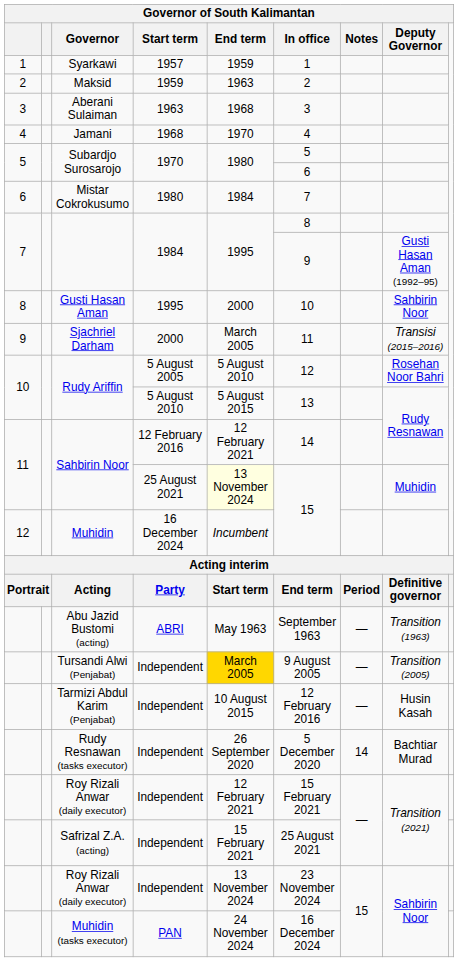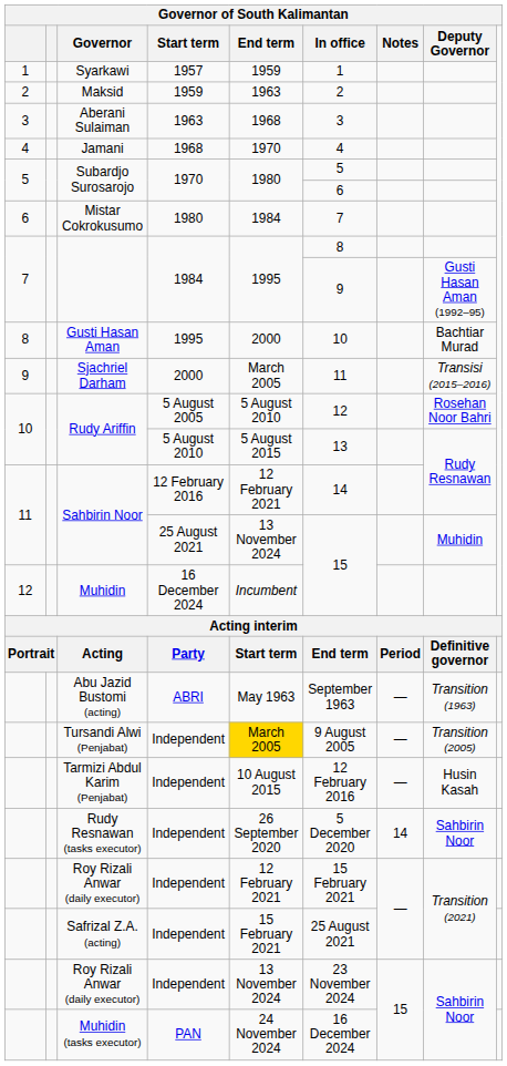Gusti Hasan Aman | Deputy Governor: Sahbirin Noor -> Bachtiar Murad
Sahbirin Noor / 25 August 2021 | End term: lightyellow background -> no background
Rudy Resnawan (tasks executor) | Deputy Governor: Bachtiar Murad -> Sahbirin Noor
